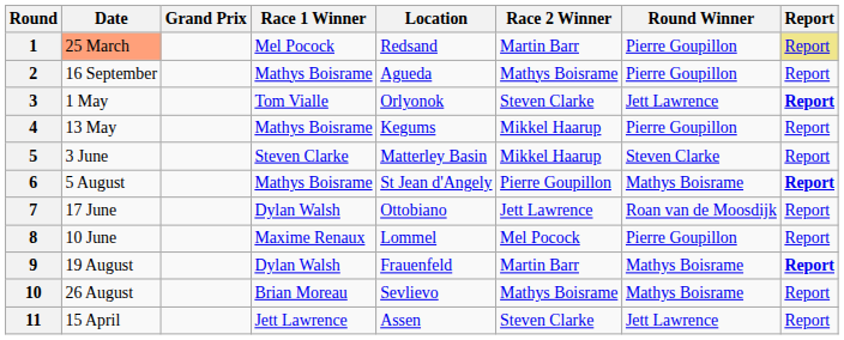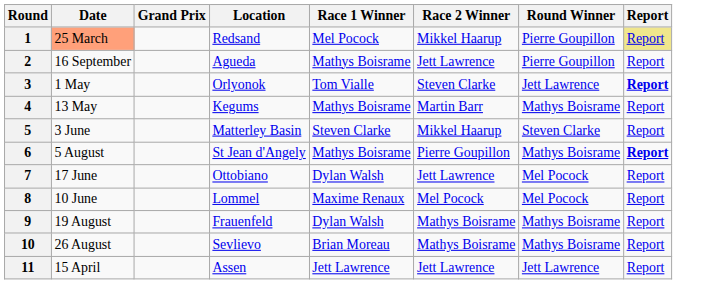columns swapped: Location <-> Race 1 Winner
1 | Race 2 Winner: Martin Barr -> Mikkel Haarup
2 | Race 2 Winner: Mathys Boisrame -> Jett Lawrence
4 | Race 2 Winner: Mikkel Haarup -> Martin Barr
4 | Round Winner: Pierre Goupillon -> Mathys Boisrame
7 | Round Winner: Roan van de Moosdijk -> Mel Pocock
8 | Round Winner: Pierre Goupillon -> Mel Pocock
9 | Race 2 Winner: Martin Barr -> Mathys Boisrame
9 | Report: bold -> normal
11 | Race 2 Winner: Steven Clarke -> Jett Lawrence
